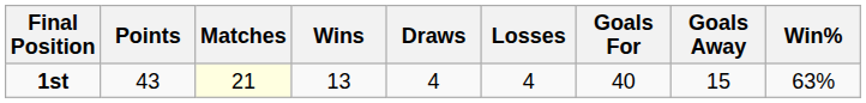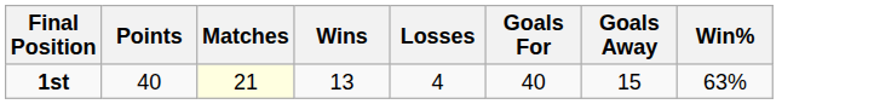- column: Draws | 4
1st | Points: 43 -> 40
